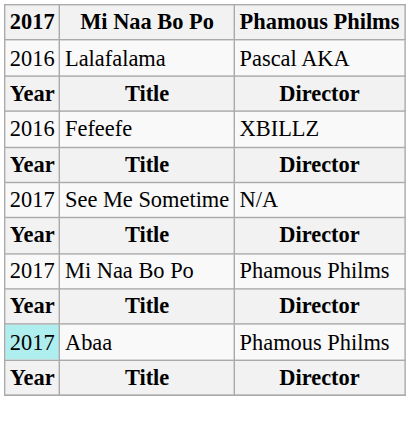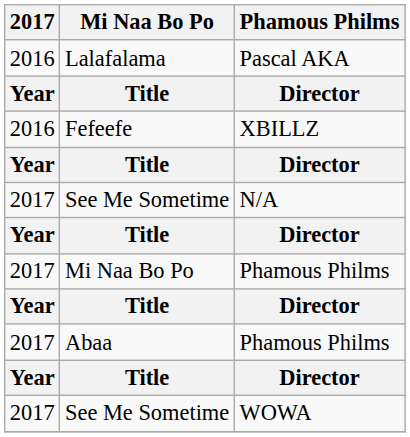Abaa | 2017: paleturquoise background -> no background
+ row: 2017 | See Me Sometime | WOWA
